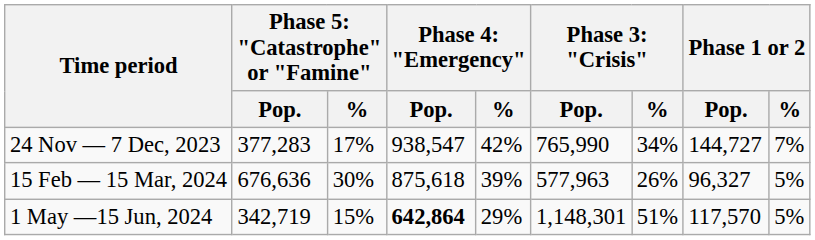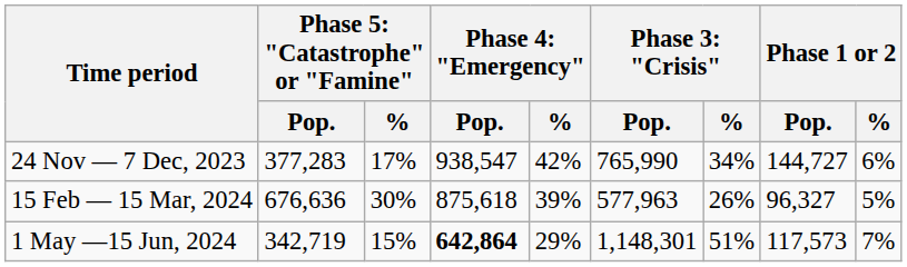24 Nov — 7 Dec, 2023 | Phase 1 or 2 / %: 7% -> 6%
1 May —15 Jun, 2024 | Phase 1 or 2 / Pop.: 117,570 -> 117,573
1 May —15 Jun, 2024 | Phase 1 or 2 / %: 5% -> 7%
